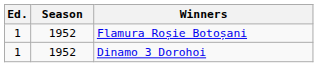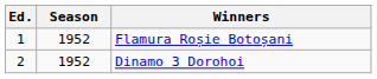Dinamo 3 Dorohoi | Ed.: 1 -> 2
